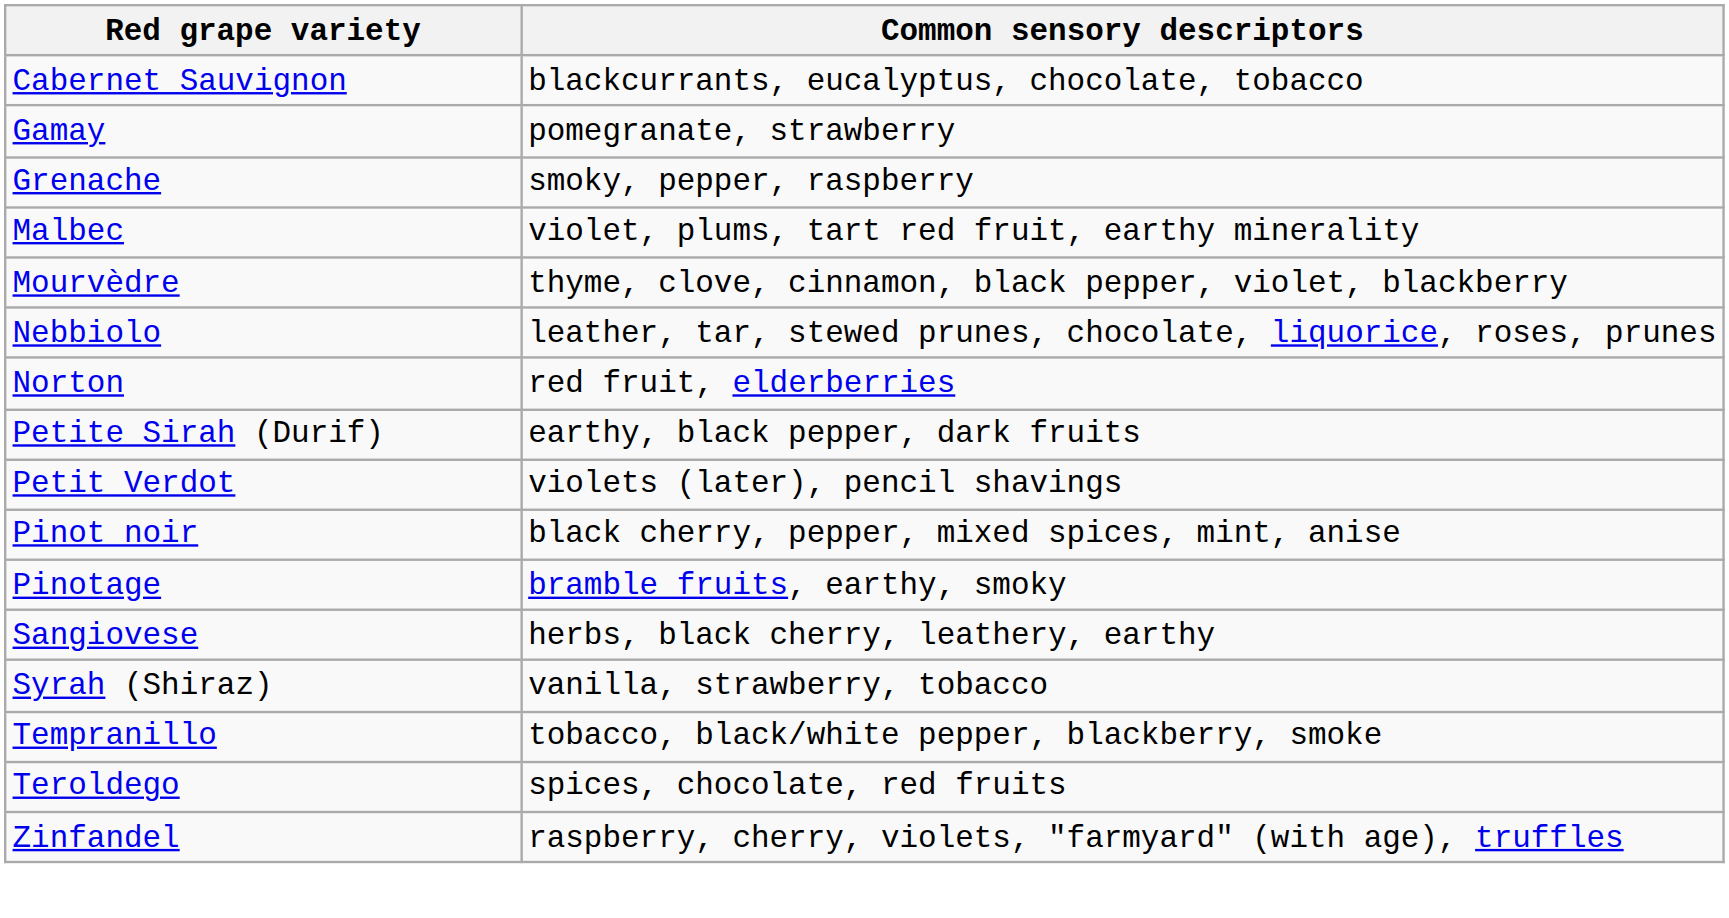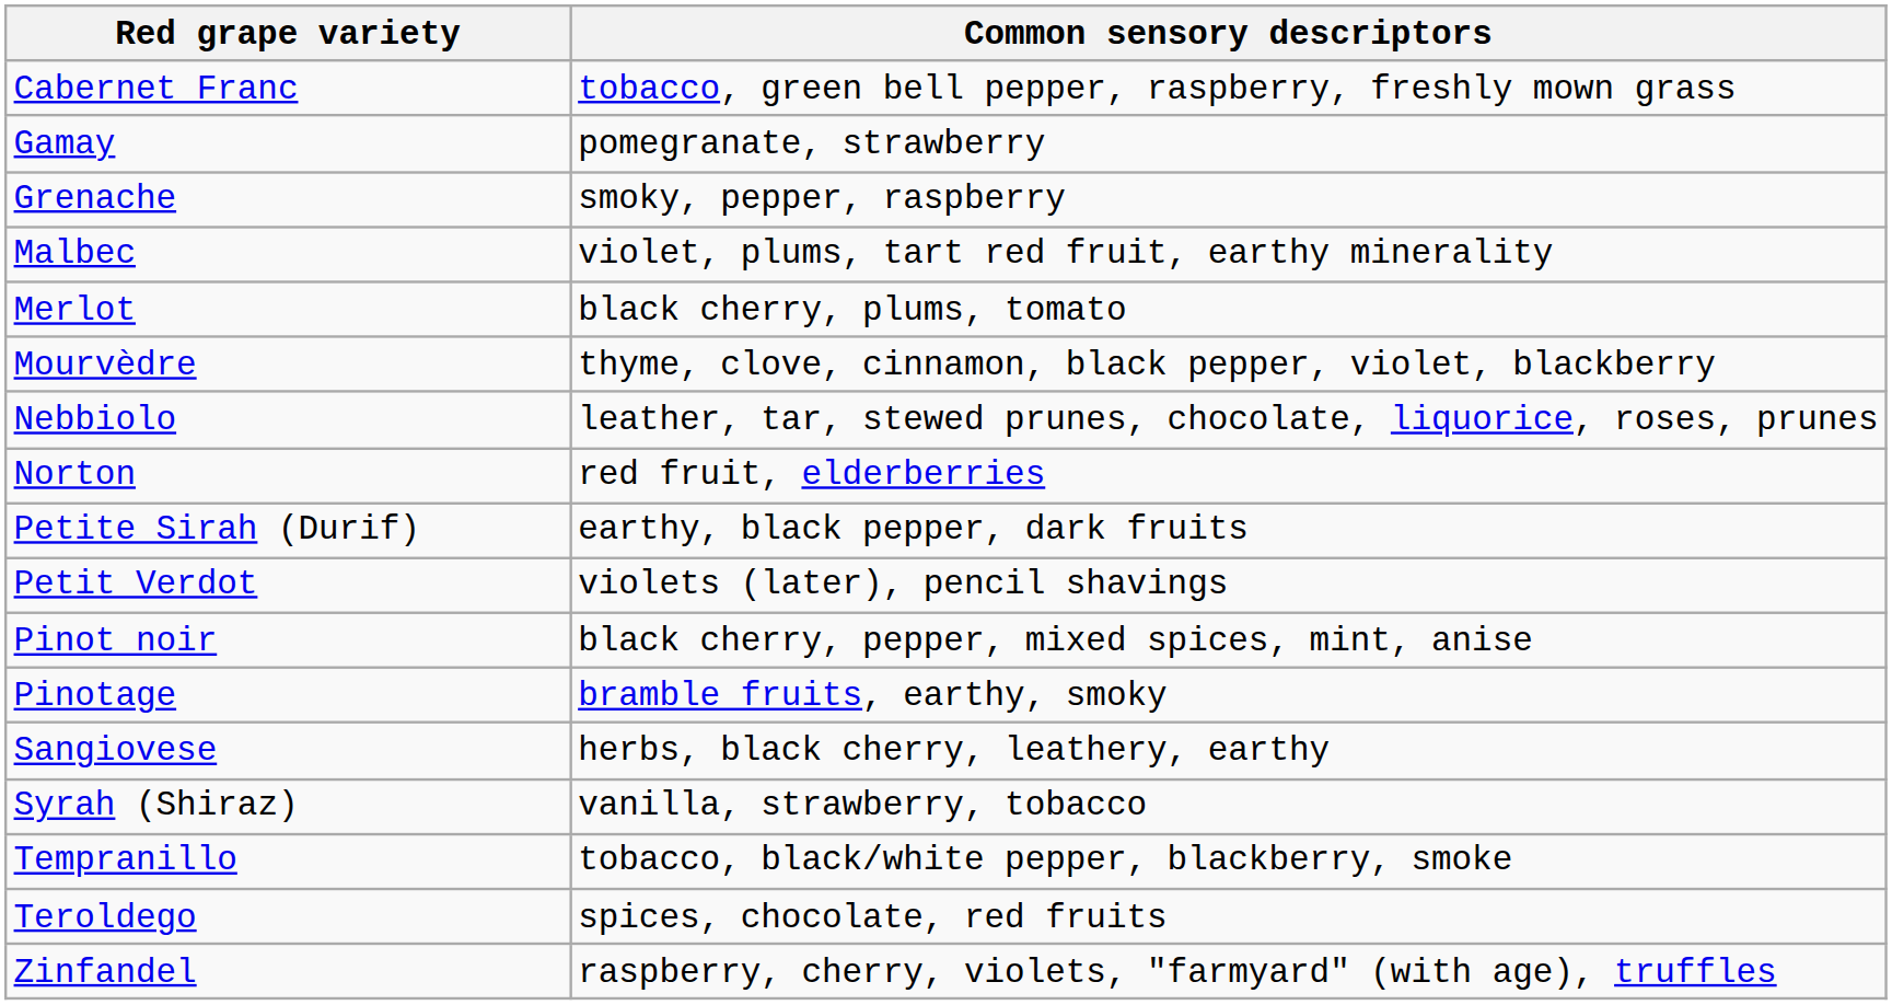+ row: Cabernet Franc | tobacco, green bell pepper, raspberry, freshly mown grass
- row: Cabernet Sauvignon | blackcurrants, eucalyptus, chocolate, tobacco
+ row: Merlot | black cherry, plums, tomato
